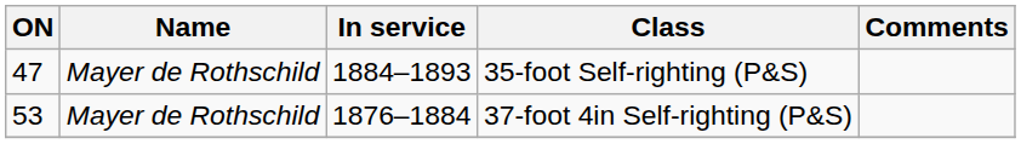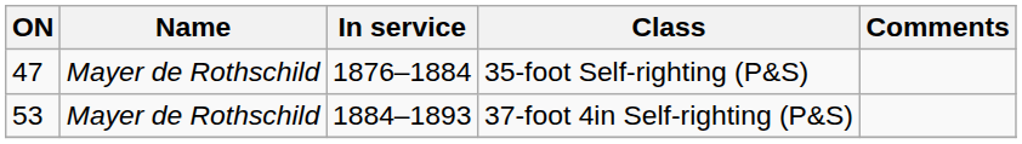35-foot Self-righting (P&S) | In service: 1884–1893 -> 1876–1884
37-foot 4in Self-righting (P&S) | In service: 1876–1884 -> 1884–1893
